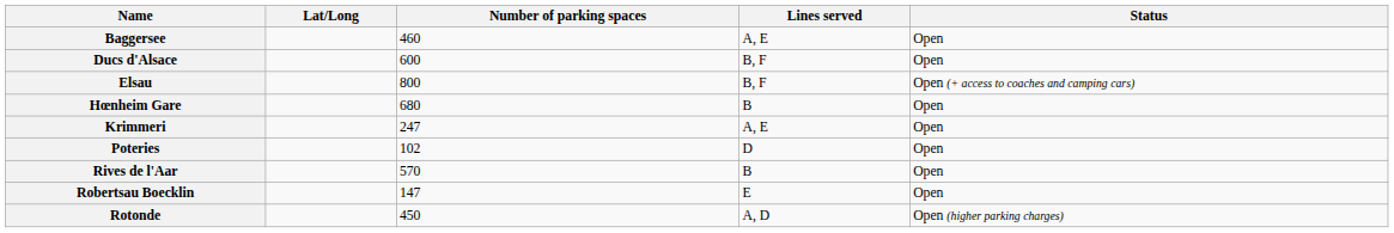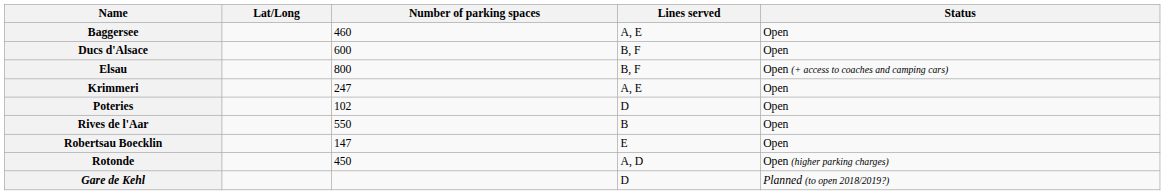- row: Hœnheim Gare | 680 | B | Open
Rives de l'Aar | Number of parking spaces: 570 -> 550
+ row: Gare de Kehl | D | Planned (to open 2018/2019?)
